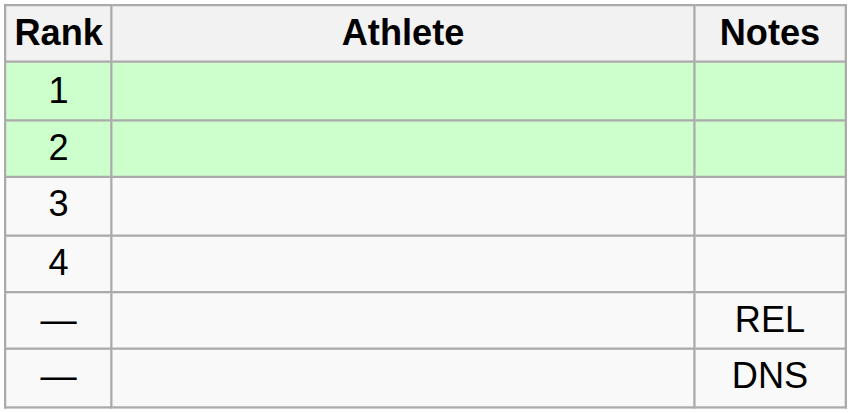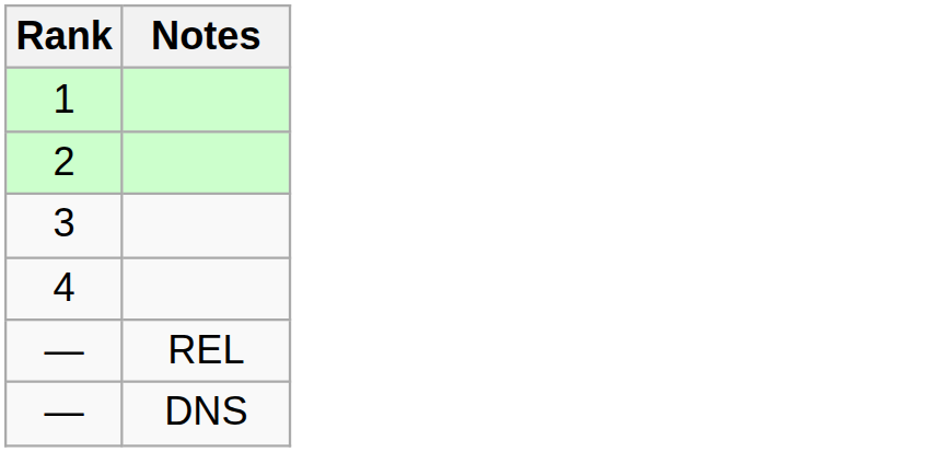- column: Athlete
